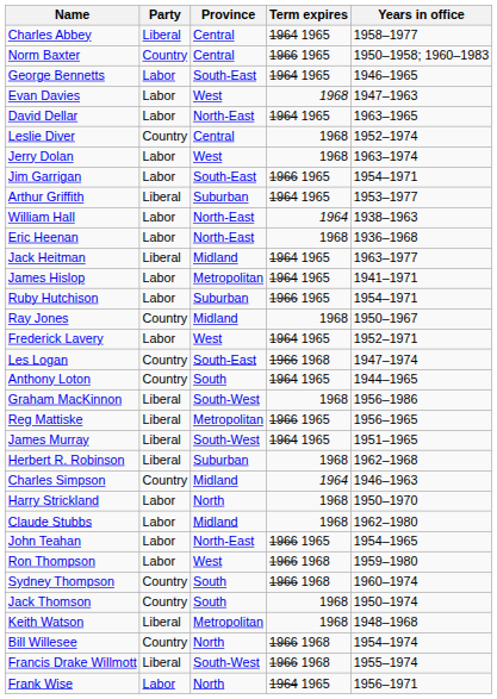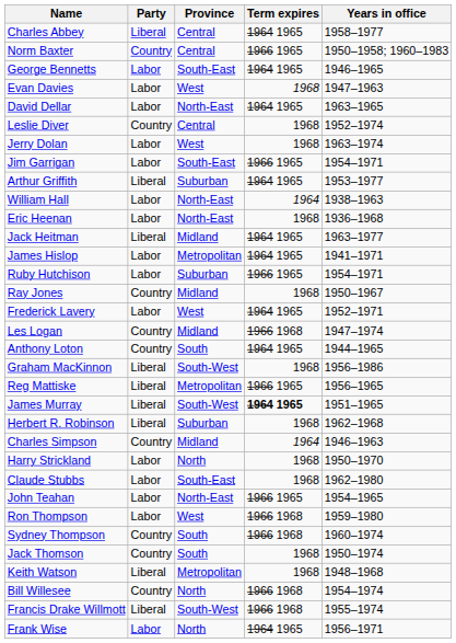Les Logan | Province: South-East -> Midland
James Murray | Term expires: normal -> bold
Claude Stubbs | Province: Midland -> South-East
